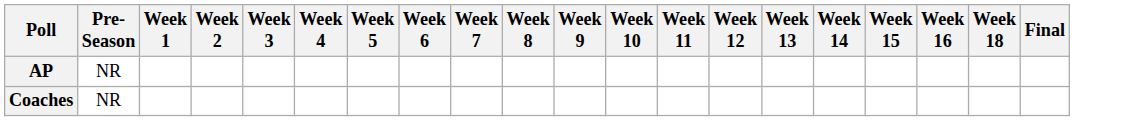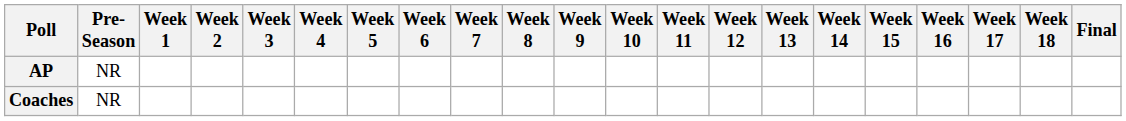+ column: Week 17
